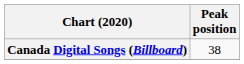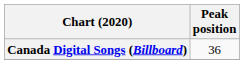Canada Digital Songs (Billboard) | Peak position: 38 -> 36
